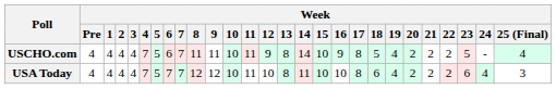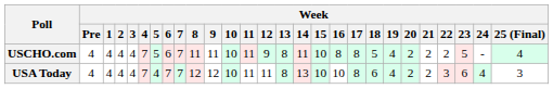USCHO.com | Week / 14: 14 -> 11
USCHO.com | Week / 16: 9 -> 8
USA Today | Week / 5: 5 -> 4
USA Today | Week / 12: 10 -> 11
USA Today | Week / 14: 11 -> 13
USA Today | Week / 22: 2 -> 3
